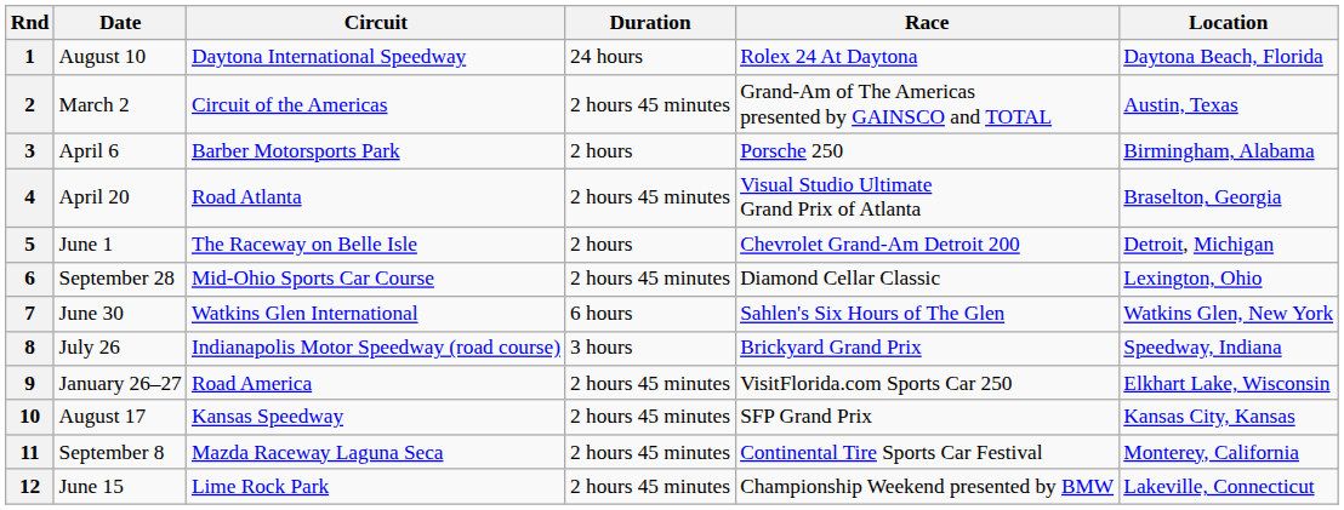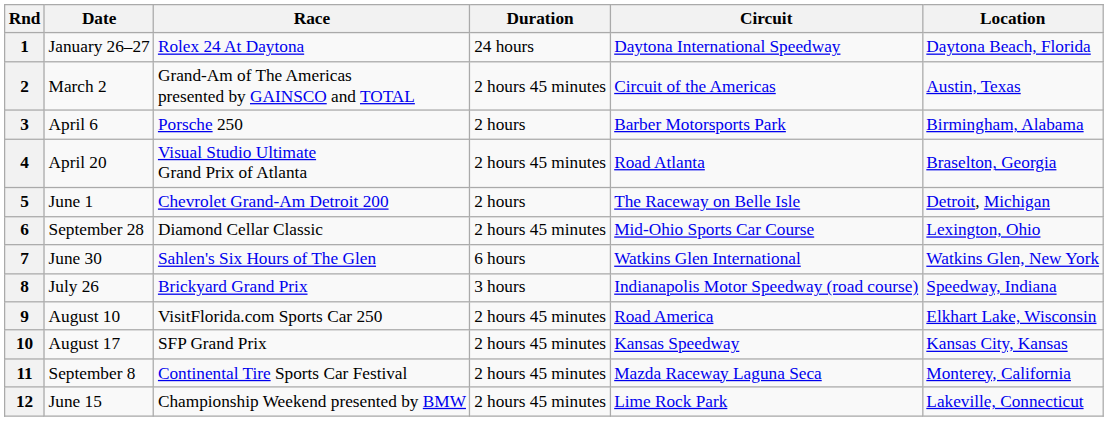columns swapped: Race <-> Circuit
1 | Date: August 10 -> January 26–27
9 | Date: January 26–27 -> August 10
